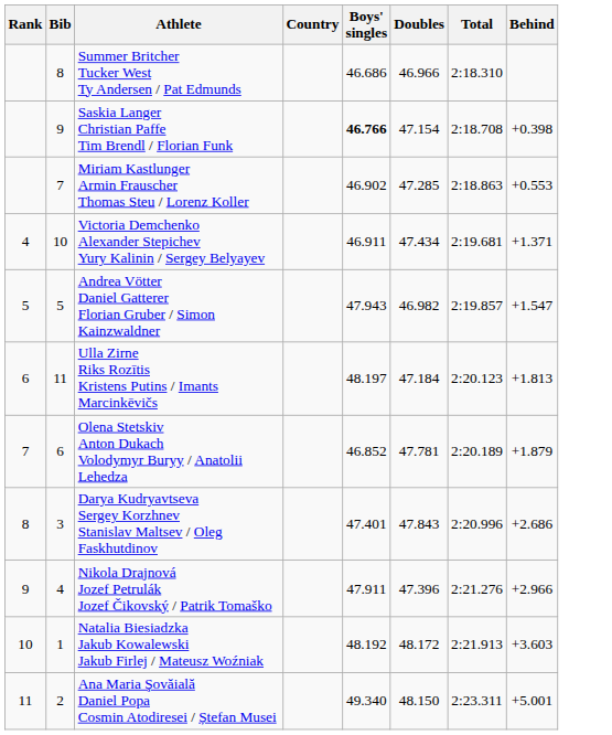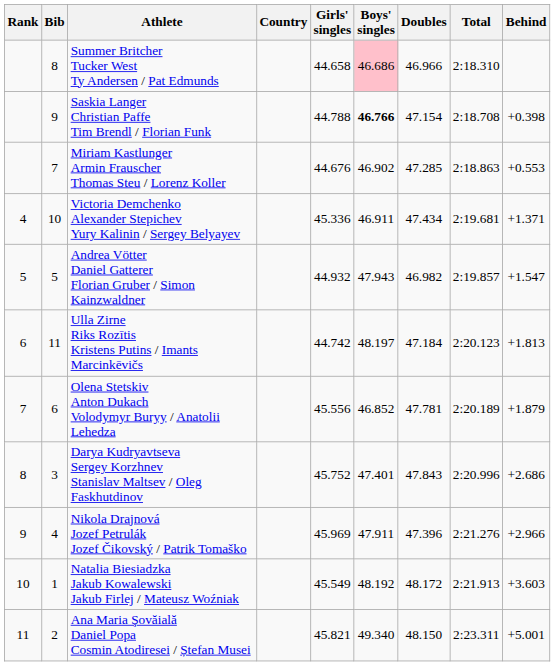+ column: Girls' singles | 44.658 | 44.788 | 44.676 | 45.336 | 44.932 | 44.742 | 45.556 | 45.752 | 45.969 | 45.549 | 45.821
Summer Britcher Tucker West Ty Andersen / Pat Edmunds | Boys' singles: no background -> pink background
